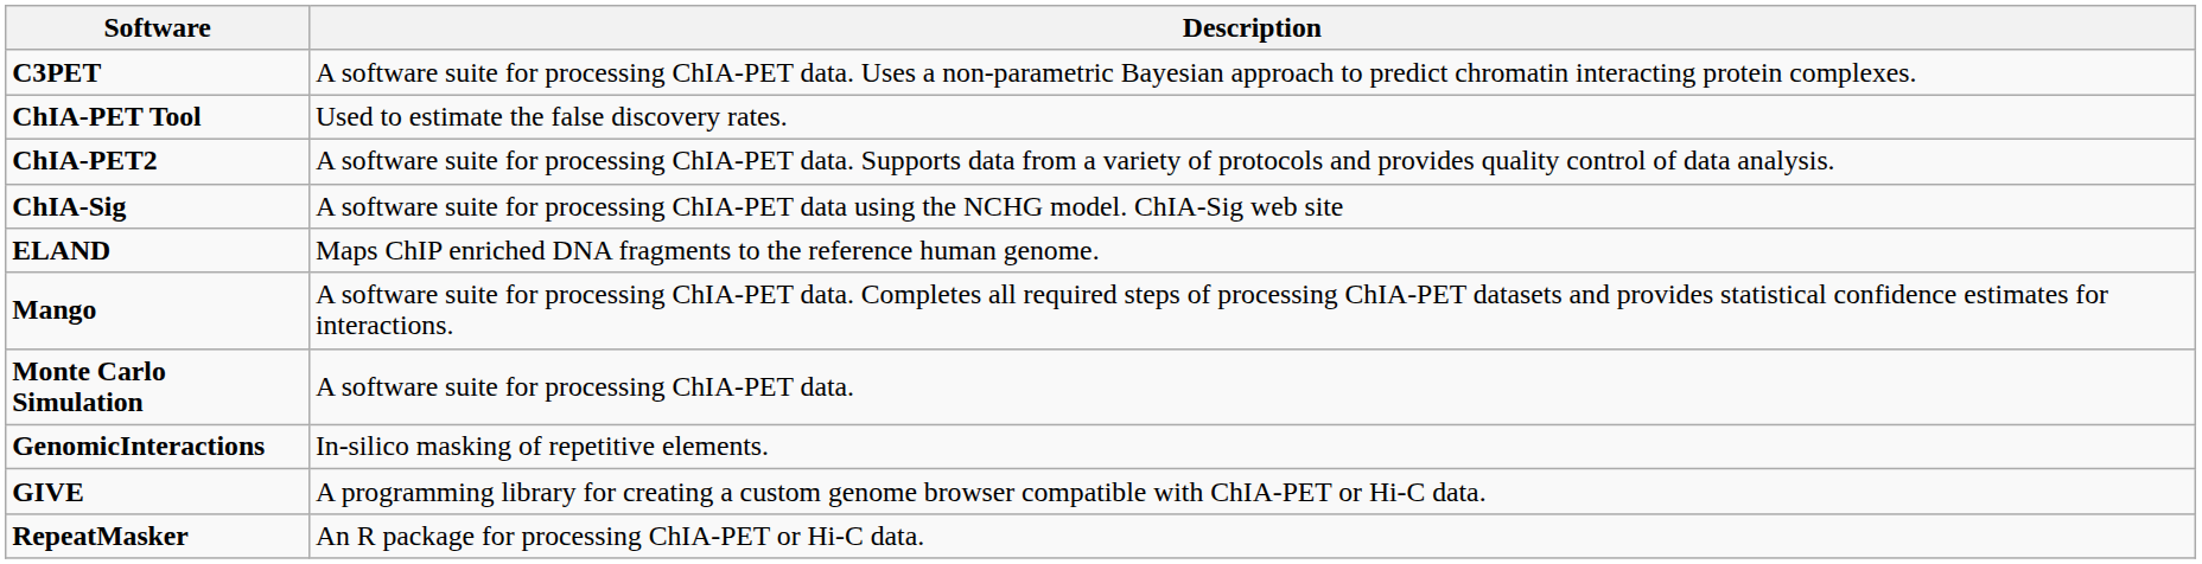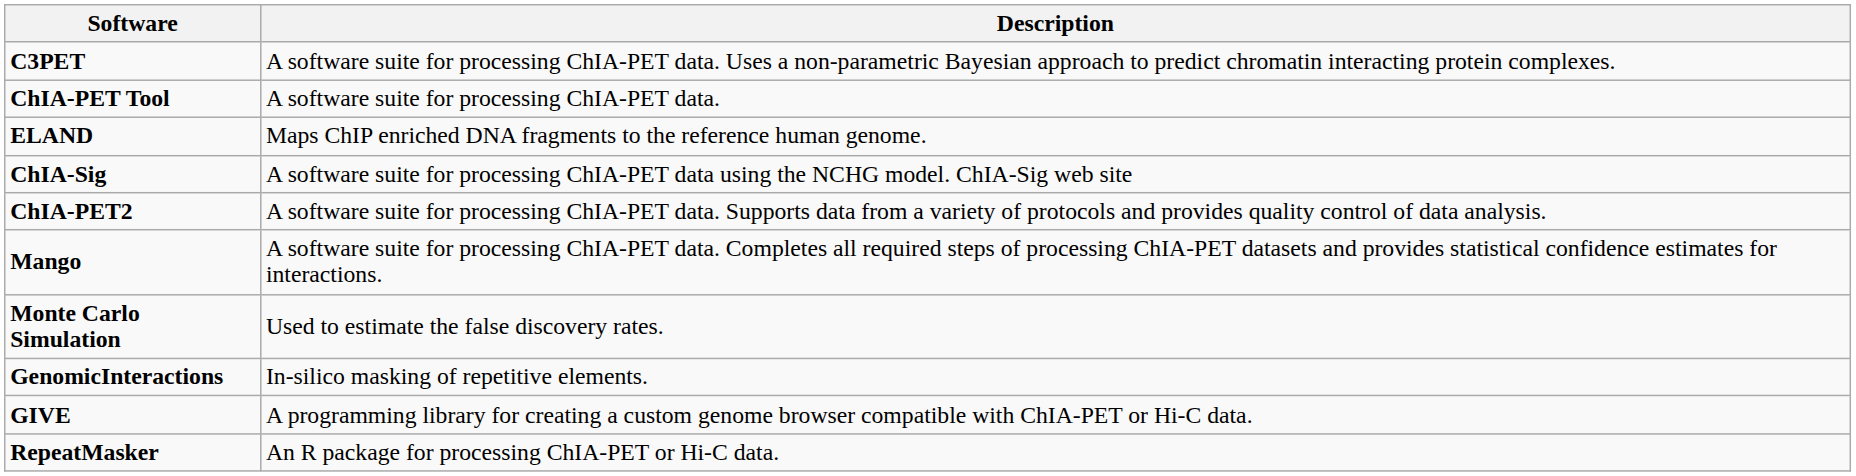ChIA-PET Tool | Description: Used to estimate the false discovery rates. -> A software suite for processing ChIA-PET data.
rows swapped: ChIA-PET2 <-> ELAND
Monte Carlo Simulation | Description: A software suite for processing ChIA-PET data. -> Used to estimate the false discovery rates.
